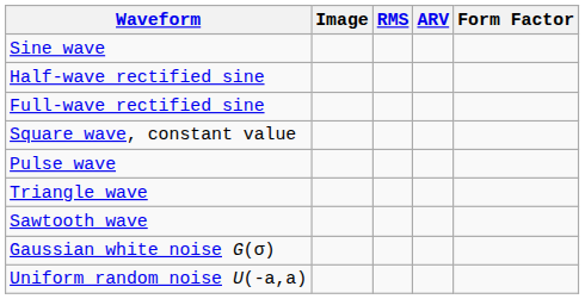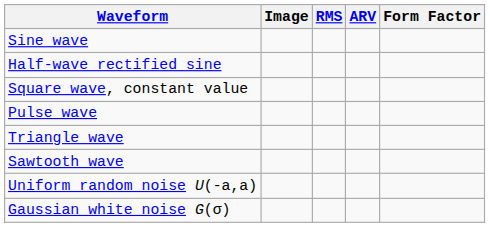- row: Full-wave rectified sine
rows swapped: Uniform random noise U(-a,a) <-> Gaussian white noise G(σ)
